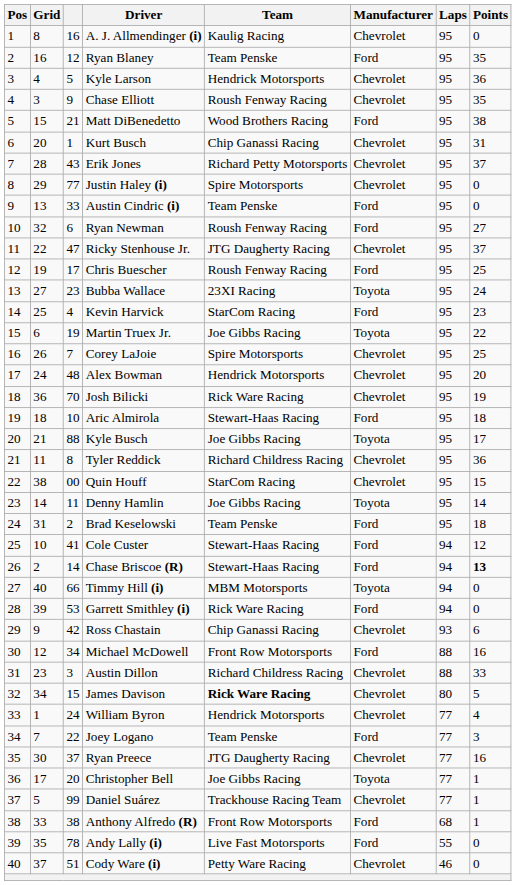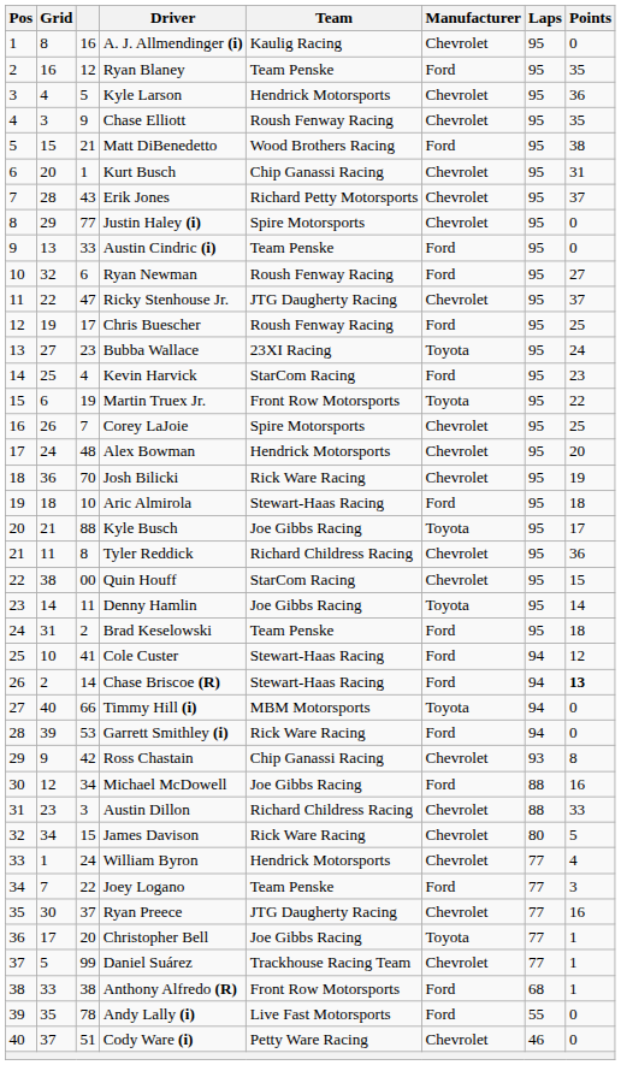Martin Truex Jr. | Team: Joe Gibbs Racing -> Front Row Motorsports
Ross Chastain | Points: 6 -> 8
Michael McDowell | Team: Front Row Motorsports -> Joe Gibbs Racing
James Davison | Team: bold -> normal
